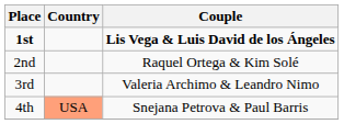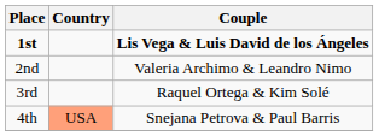2nd | Couple: Raquel Ortega & Kim Solé -> Valeria Archimo & Leandro Nimo
3rd | Couple: Valeria Archimo & Leandro Nimo -> Raquel Ortega & Kim Solé
